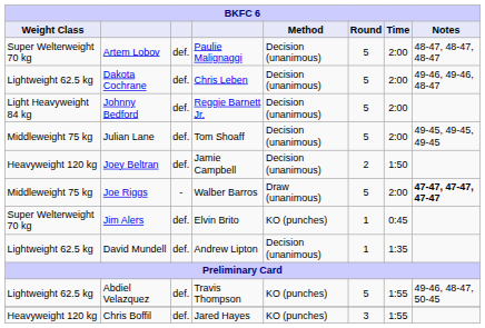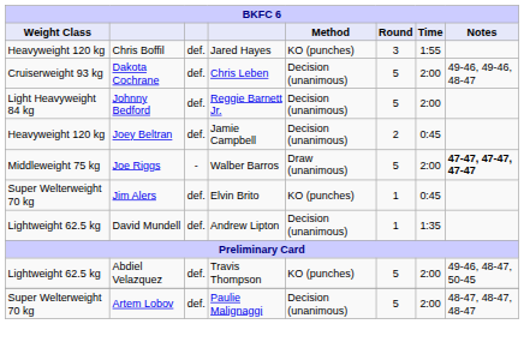rows swapped: Artem Lobov <-> Chris Boffil
Dakota Cochrane | Weight Class: Lightweight 62.5 kg -> Cruiserweight 93 kg
- row: Middleweight 75 kg | Julian Lane | def. | Tom Shoaff | Decision (unanimous) | 5 | 2:00 | 49-45, 49-45, 49-45
Joey Beltran | Time: 1:50 -> 0:45
Abdiel Velazquez | Time: 1:55 -> 2:00
